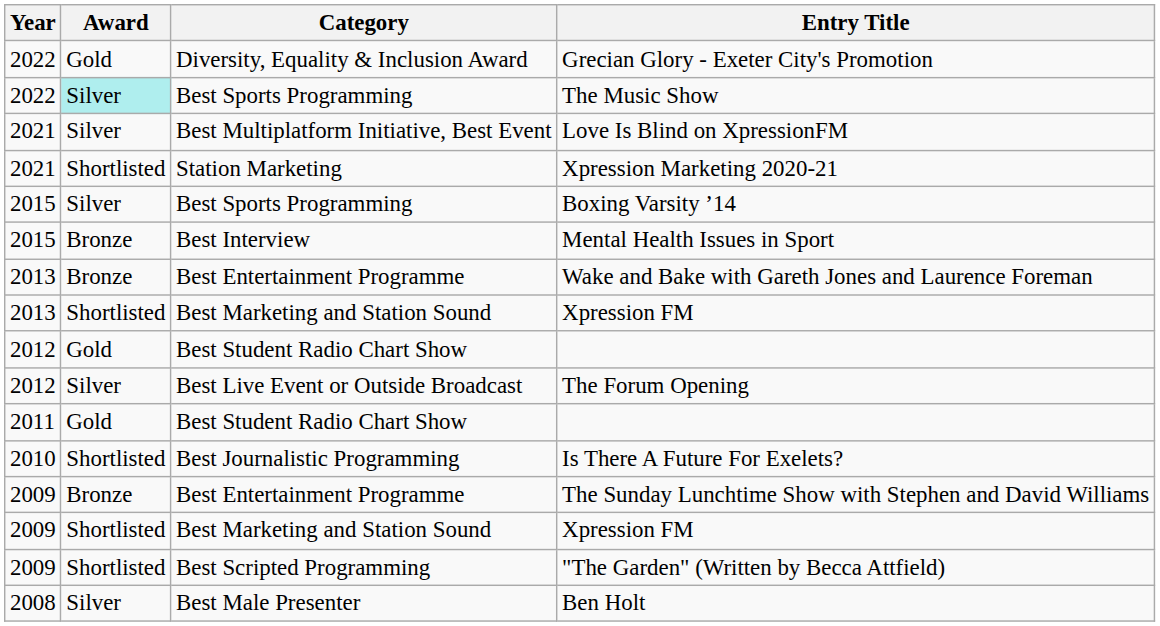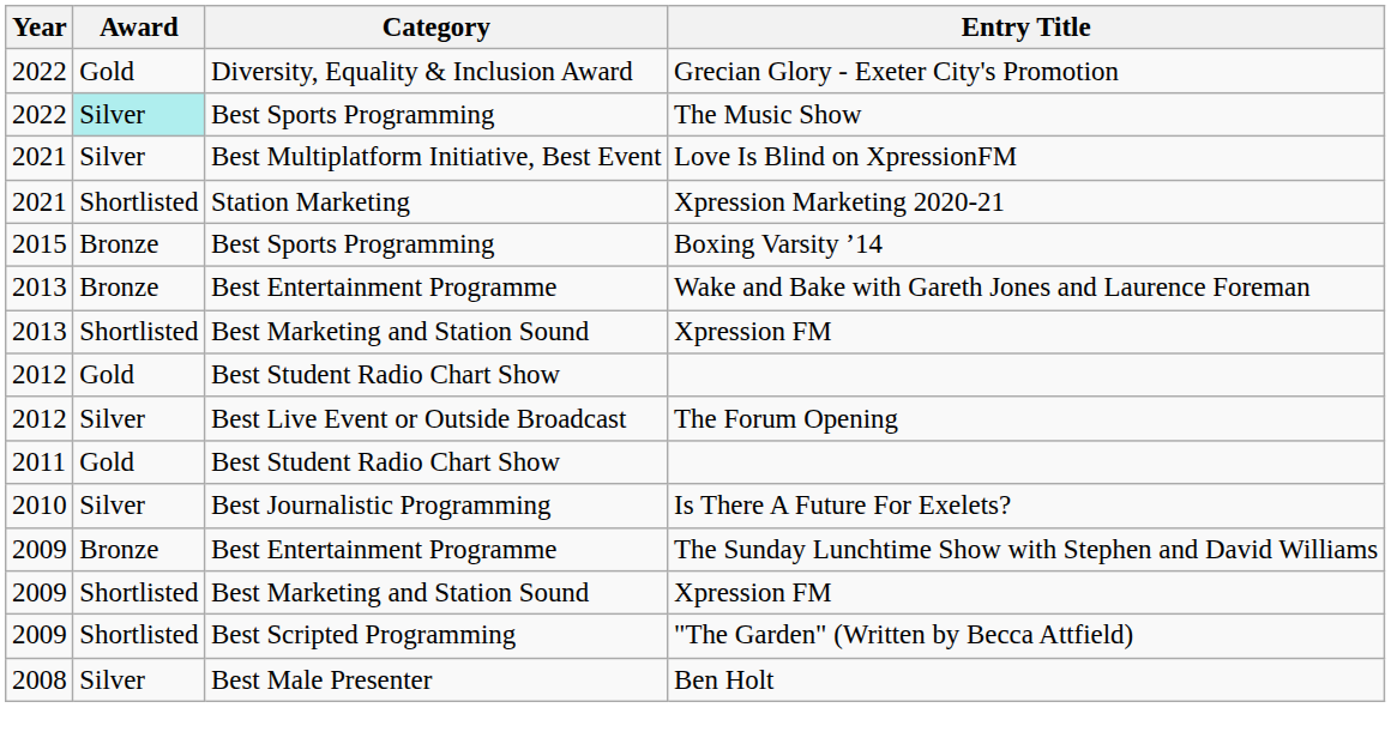Boxing Varsity ’14 | Award: Silver -> Bronze
- row: 2015 | Bronze | Best Interview | Mental Health Issues in Sport
Is There A Future For Exelets? | Award: Shortlisted -> Silver
